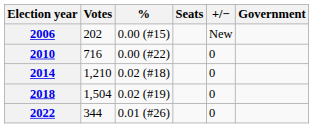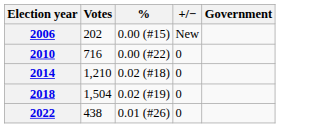- column: Seats
2022 | Votes: 344 -> 438
